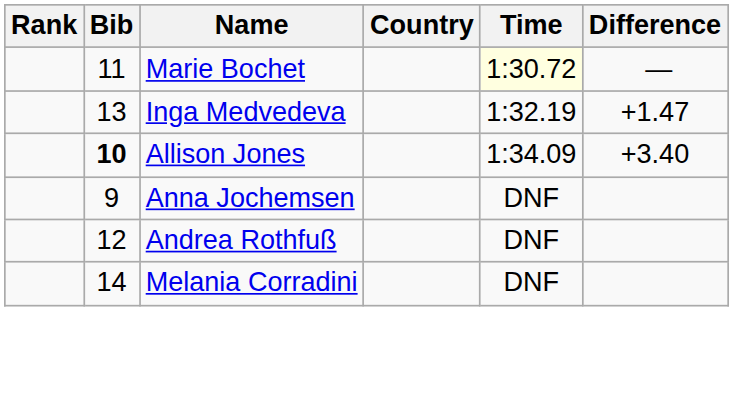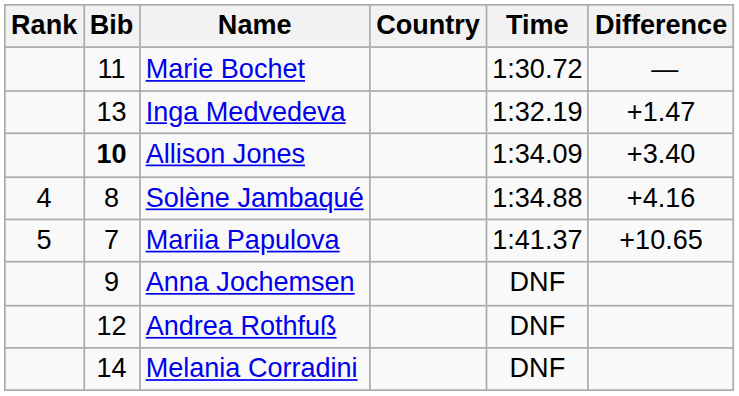Marie Bochet | Time: lightyellow background -> no background
+ row: 4 | 8 | Solène Jambaqué | 1:34.88 | +4.16
+ row: 5 | 7 | Mariia Papulova | 1:41.37 | +10.65
